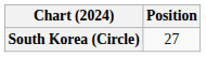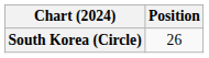South Korea (Circle) | Position: 27 -> 26
